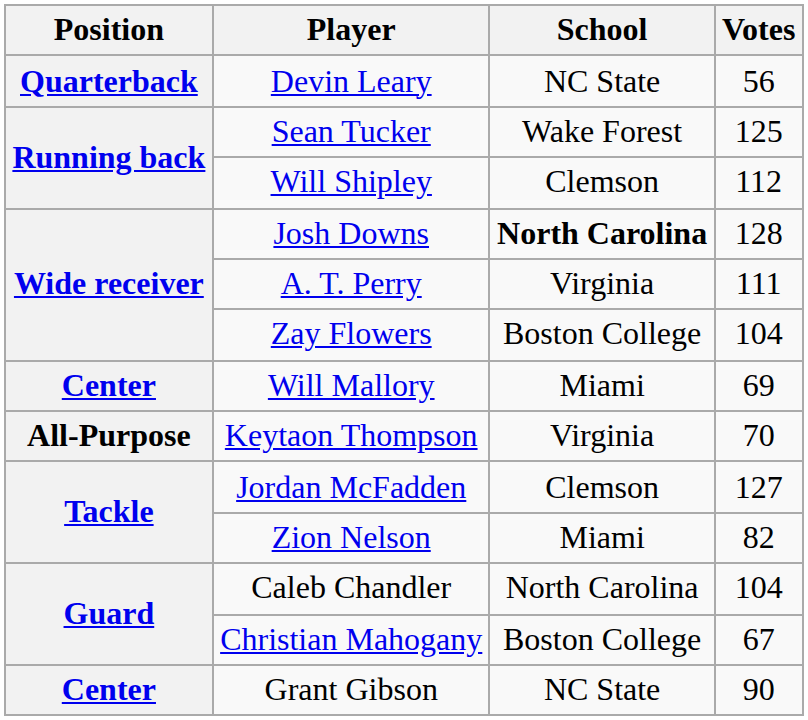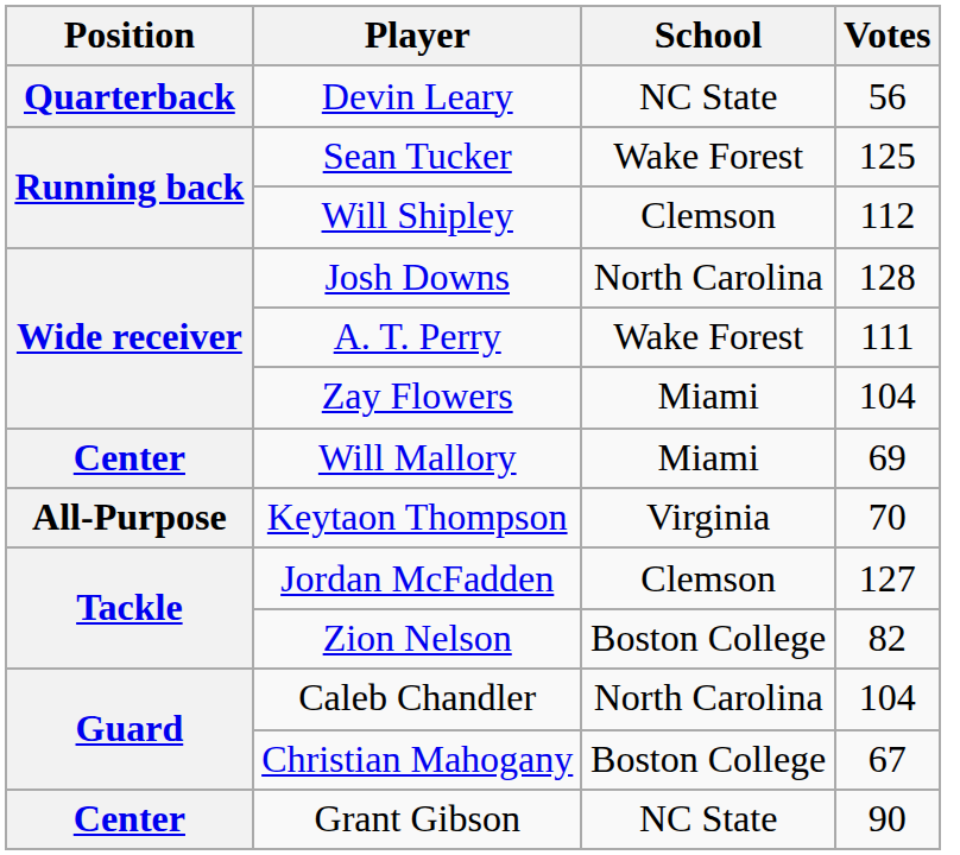Josh Downs | School: bold -> normal
A. T. Perry | School: Virginia -> Wake Forest
Zay Flowers | School: Boston College -> Miami
Zion Nelson | School: Miami -> Boston College
